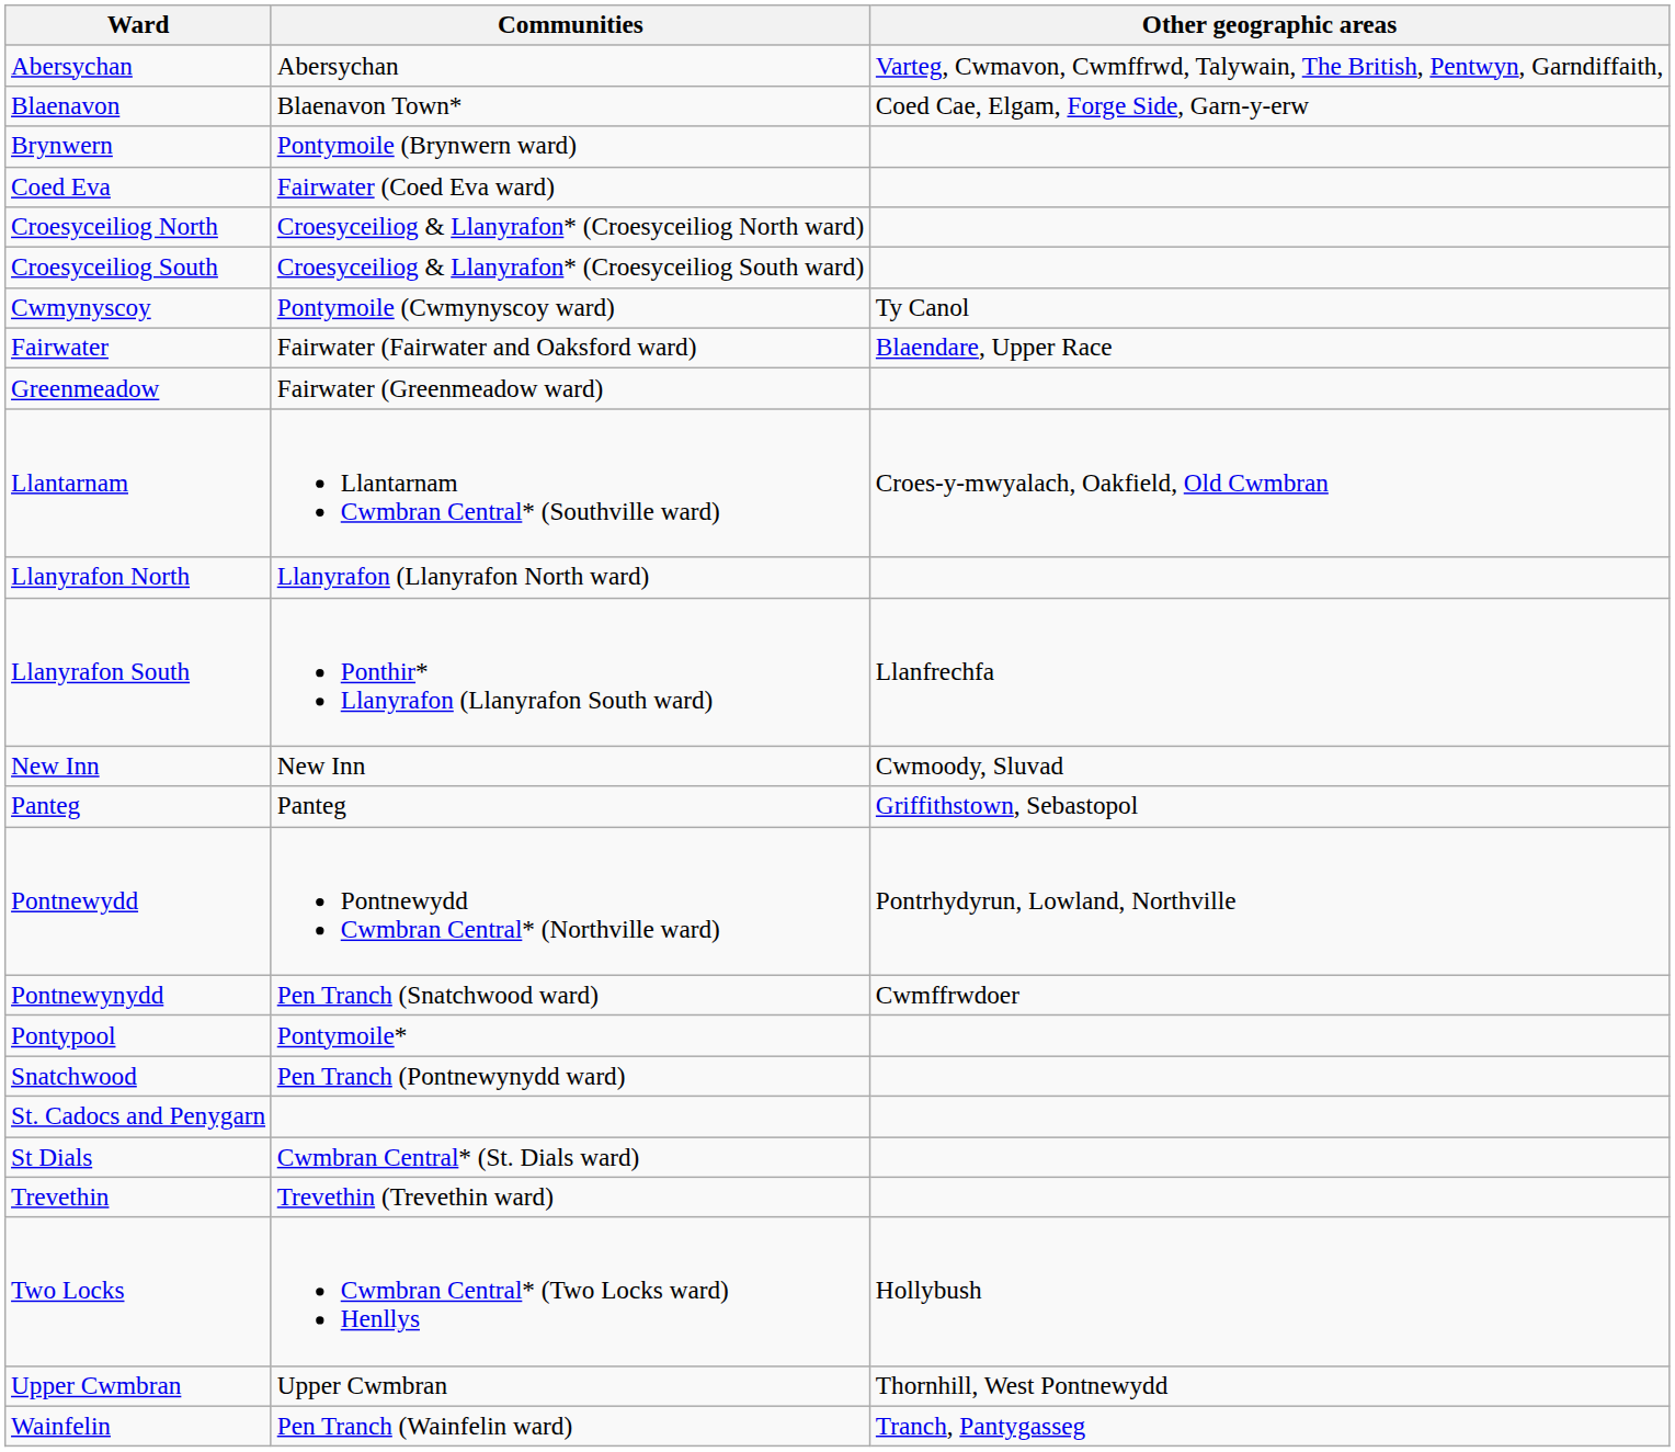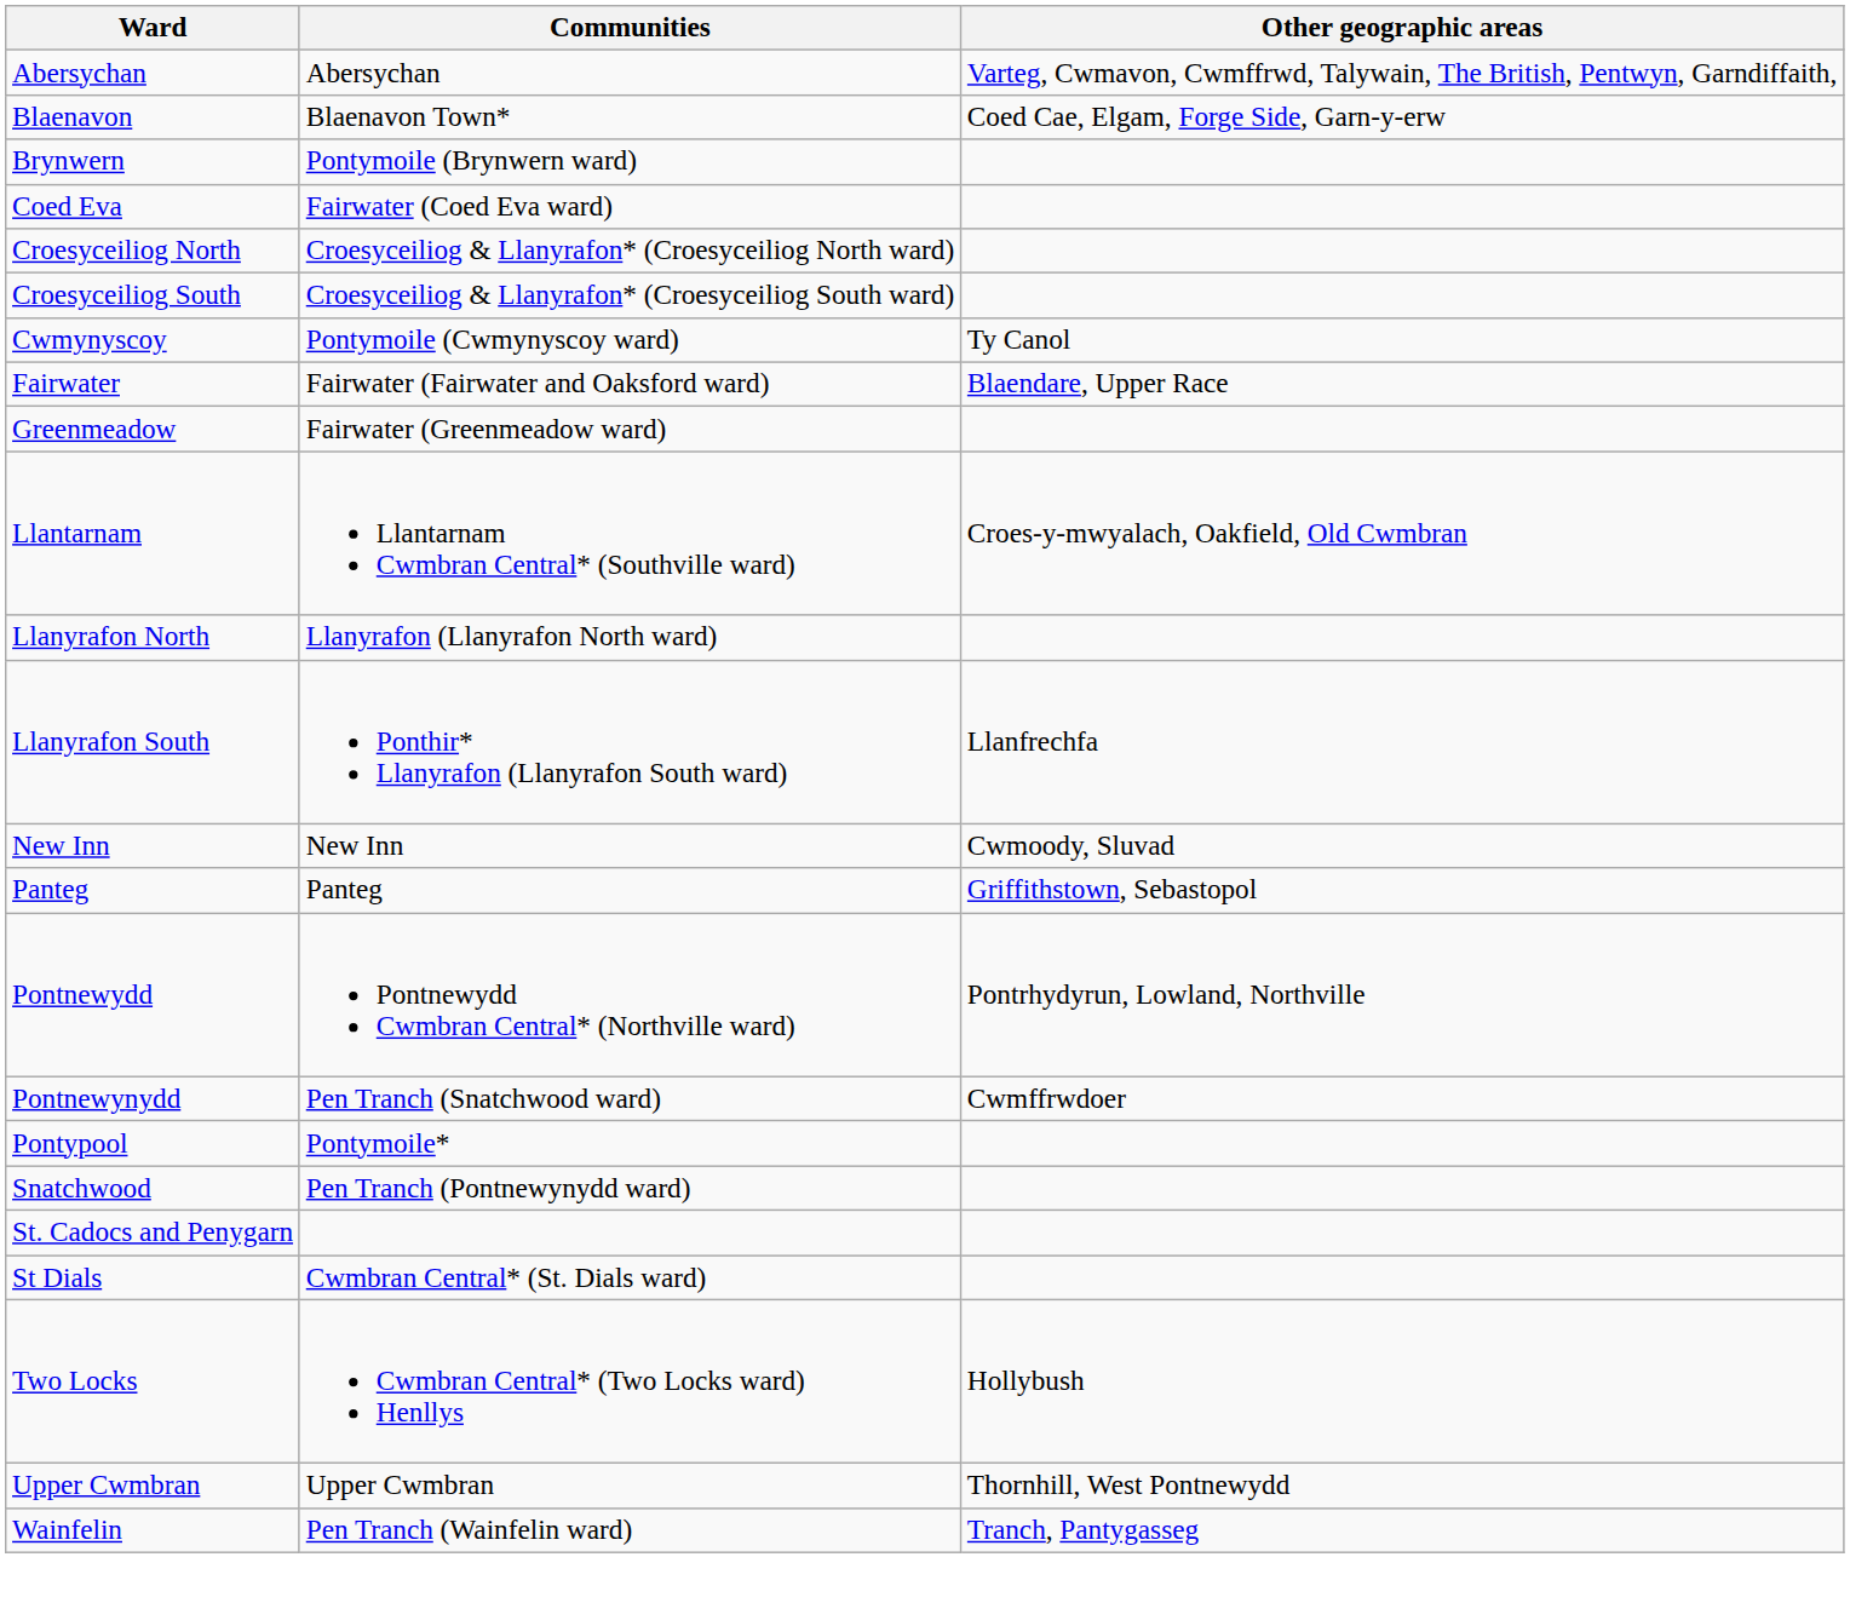- row: Trevethin | Trevethin (Trevethin ward)
